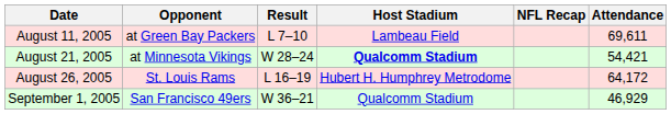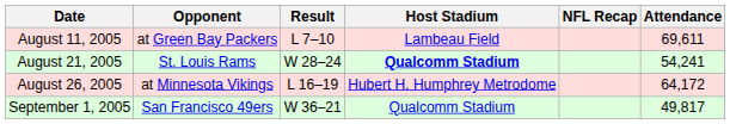August 21, 2005 | Opponent: at Minnesota Vikings -> St. Louis Rams
August 21, 2005 | Attendance: 54,421 -> 54,241
August 26, 2005 | Opponent: St. Louis Rams -> at Minnesota Vikings
September 1, 2005 | Attendance: 46,929 -> 49,817
